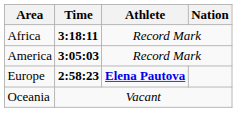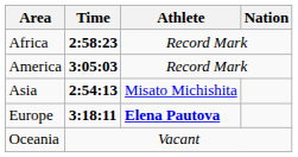Africa | Time: 3:18:11 -> 2:58:23
+ row: Asia | 2:54:13 | Misato Michishita
Europe | Time: 2:58:23 -> 3:18:11
